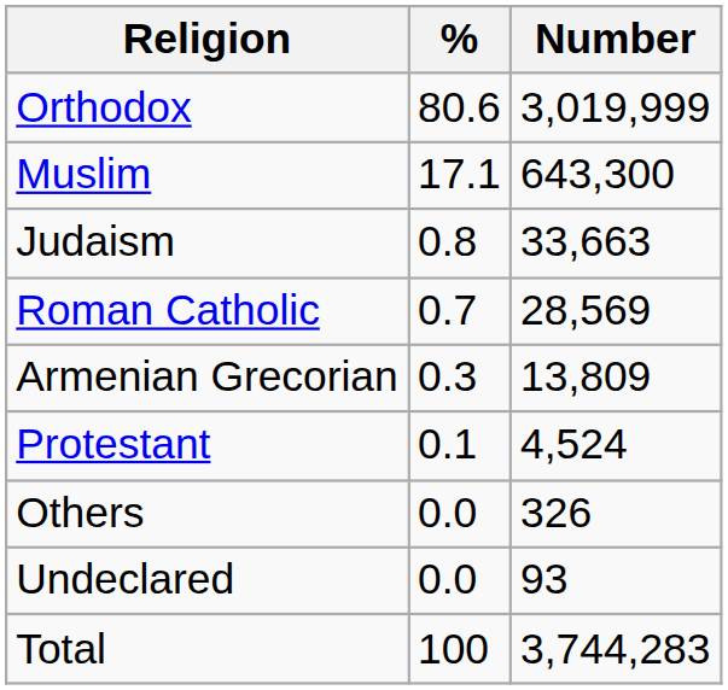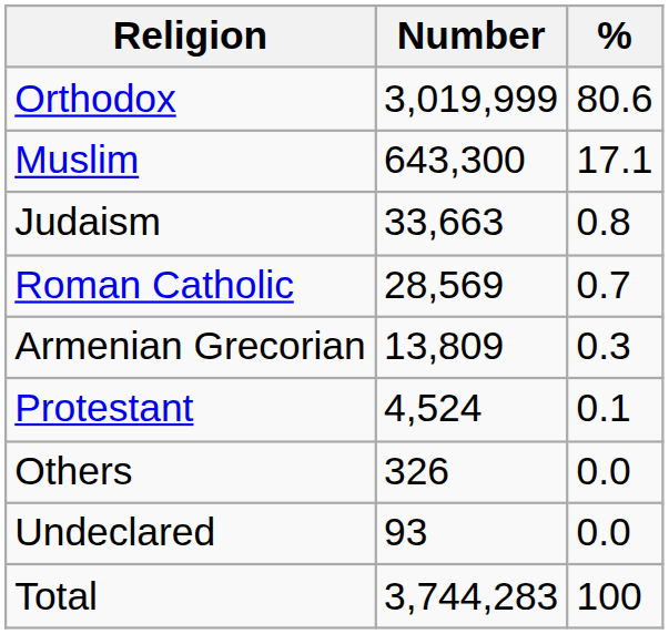columns swapped: Number <-> %
